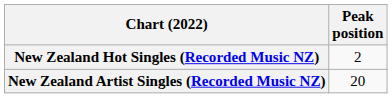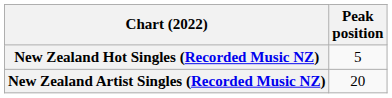New Zealand Hot Singles (Recorded Music NZ) | Peak position: 2 -> 5
